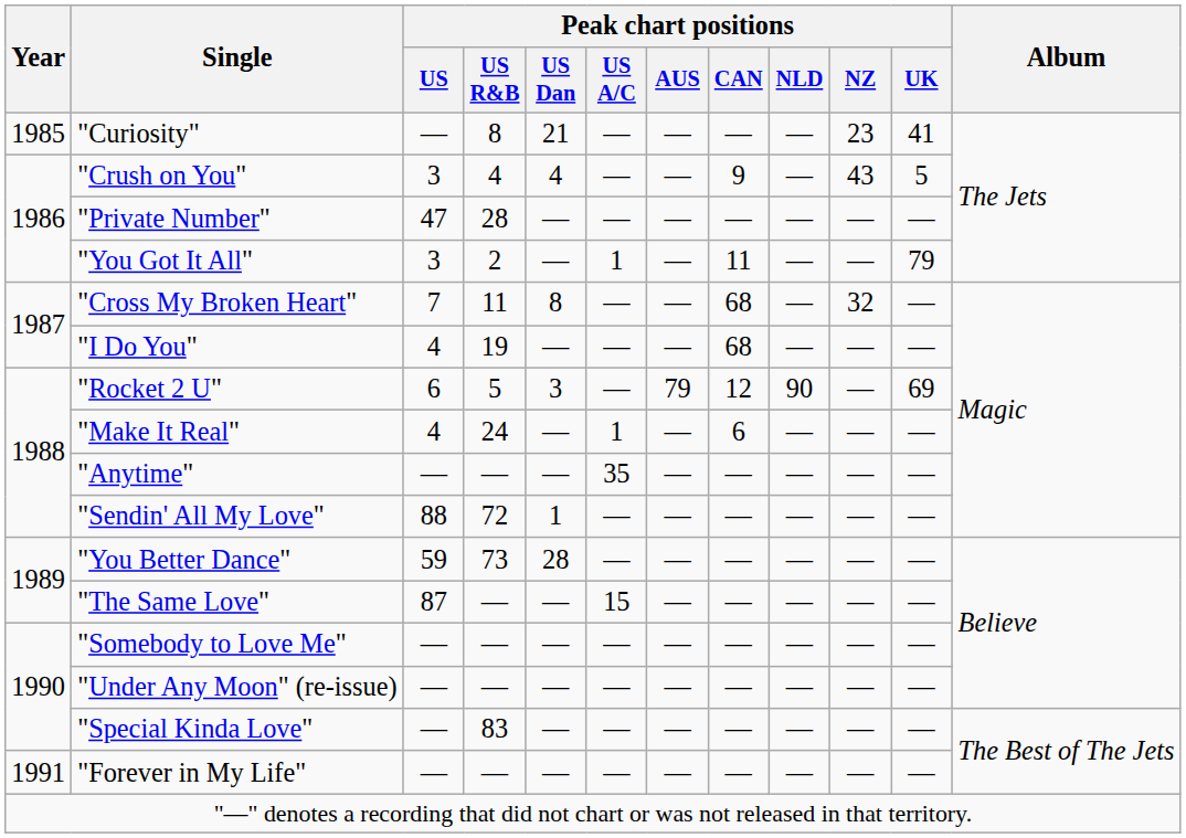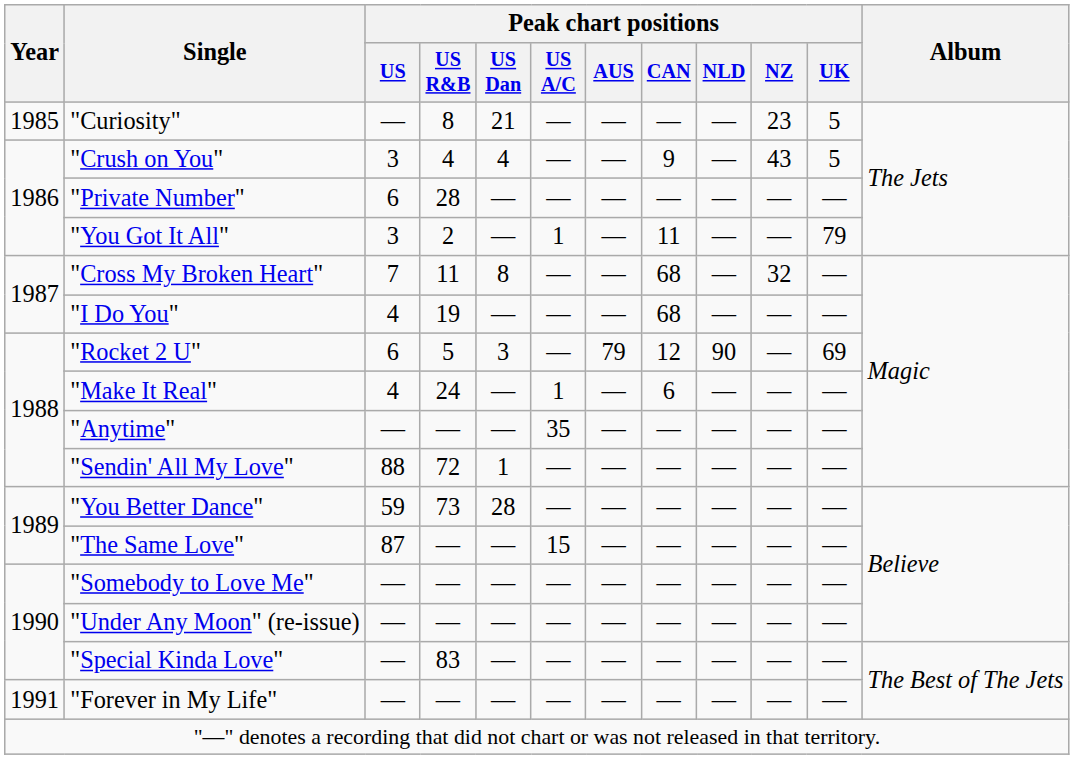"Curiosity" | Peak chart positions / UK: 41 -> 5
"Private Number" | Peak chart positions / US: 47 -> 6
